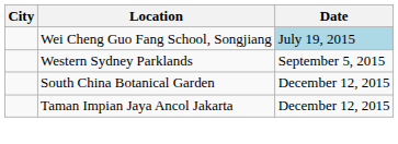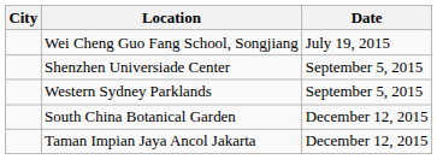Wei Cheng Guo Fang School, Songjiang | Date: lightblue background -> no background
+ row: Shenzhen Universiade Center | September 5, 2015
